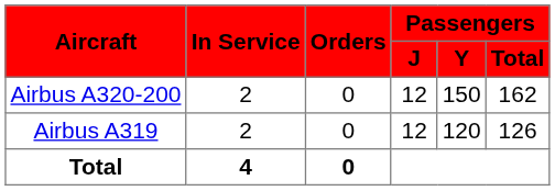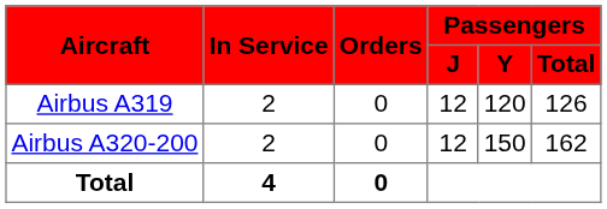rows swapped: Airbus A319 <-> Airbus A320-200
